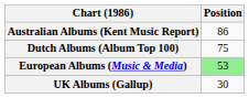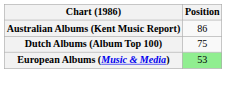- row: UK Albums (Gallup) | 30
